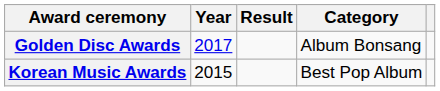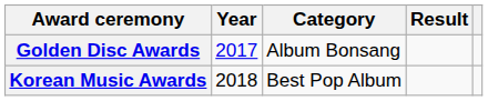columns swapped: Category <-> Result
Korean Music Awards | Year: 2015 -> 2018
